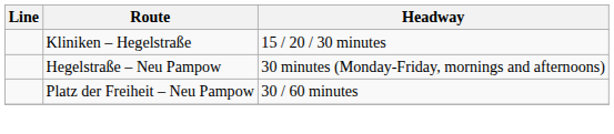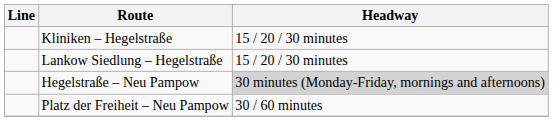+ row: Lankow Siedlung – Hegelstraße | 15 / 20 / 30 minutes
Hegelstraße – Neu Pampow | Headway: no background -> lightgrey background
